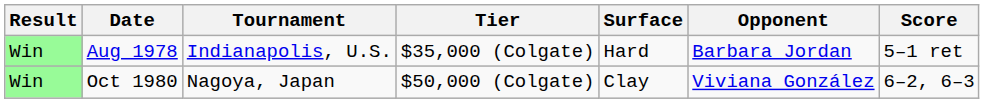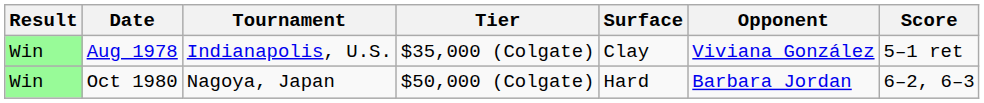Aug 1978 | Surface: Hard -> Clay
Aug 1978 | Opponent: Barbara Jordan -> Viviana González
Oct 1980 | Surface: Clay -> Hard
Oct 1980 | Opponent: Viviana González -> Barbara Jordan
